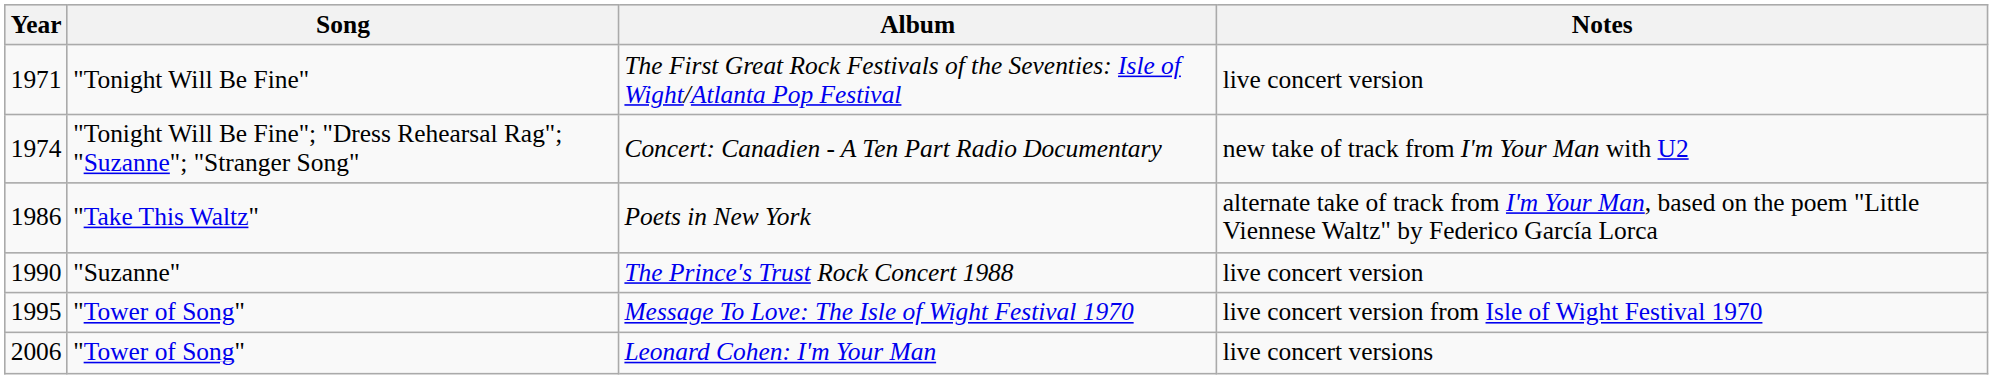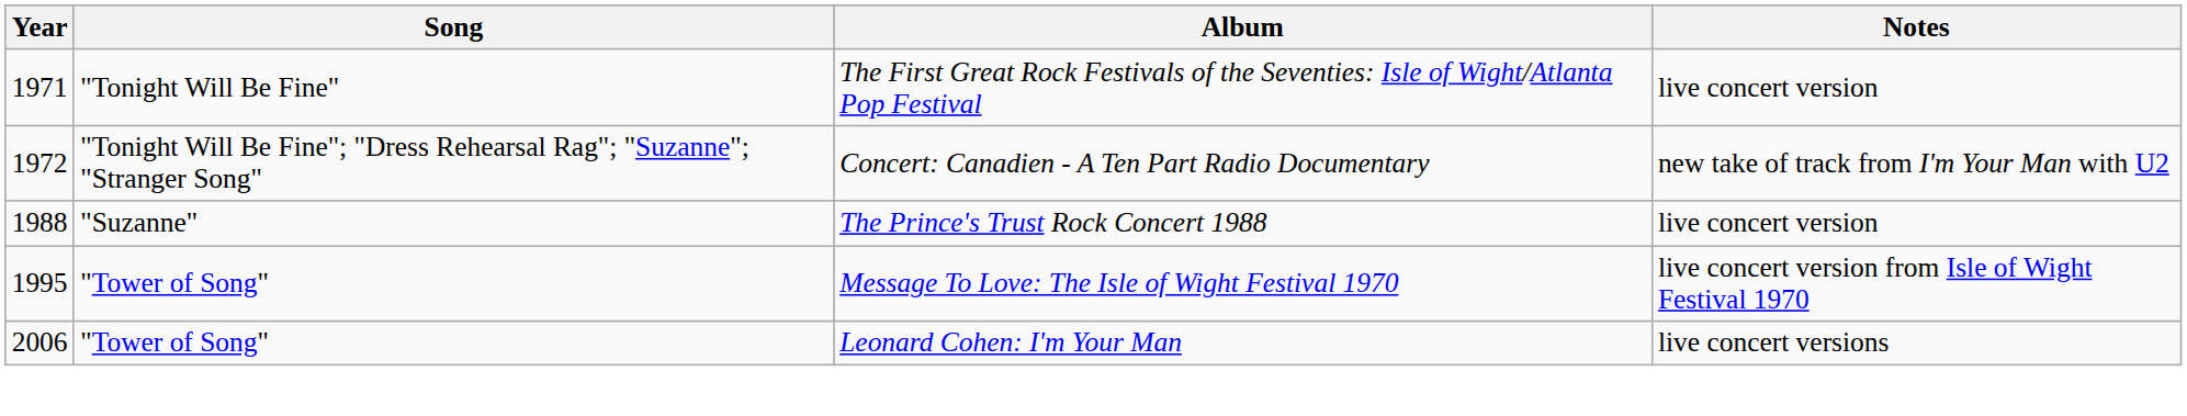Concert: Canadien - A Ten Part Radio Documentary | Year: 1974 -> 1972
- row: 1986 | "Take This Waltz" | Poets in New York | alternate take of track from I'm Your Man, based on the poem "Little Viennese Waltz" by Federico García Lorca
The Prince's Trust Rock Concert 1988 | Year: 1990 -> 1988
